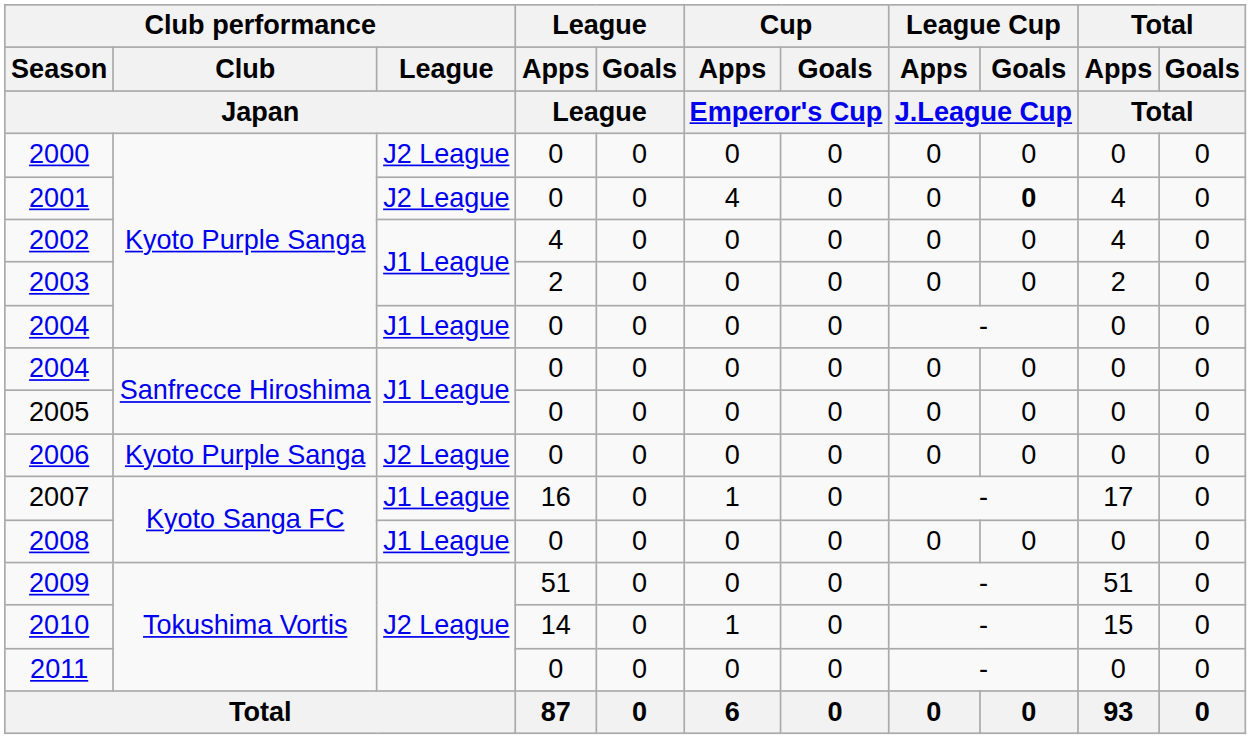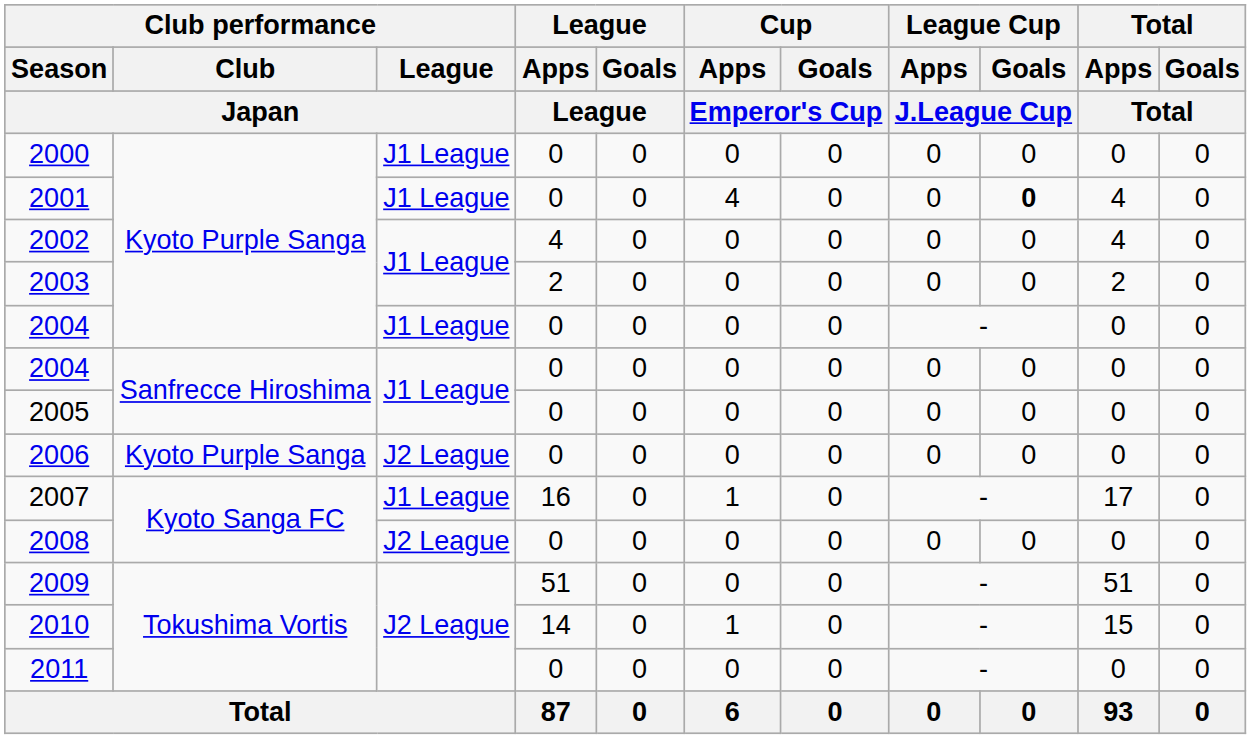2000 | Club performance / League / Japan: J2 League -> J1 League
2001 | Club performance / League / Japan: J2 League -> J1 League
2008 | Club performance / League / Japan: J1 League -> J2 League
